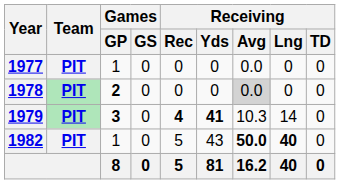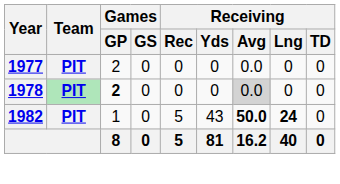1977 | Games / GP: 1 -> 2
- row: 1979 | PIT | 3 | 0 | 4 | 41 | 10.3 | 14 | 0
1982 | Receiving / Lng: 40 -> 24
